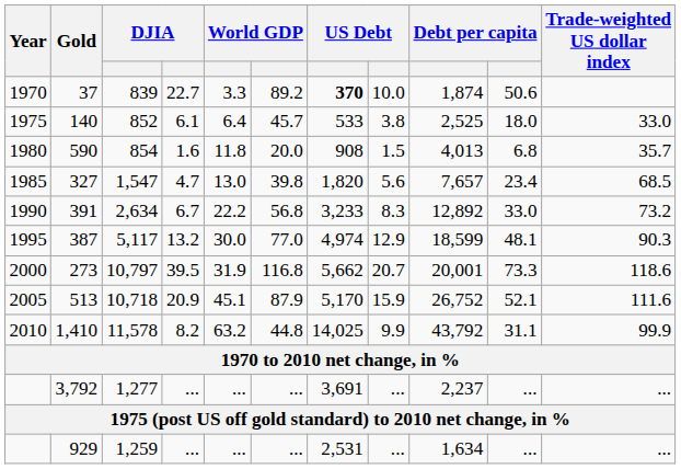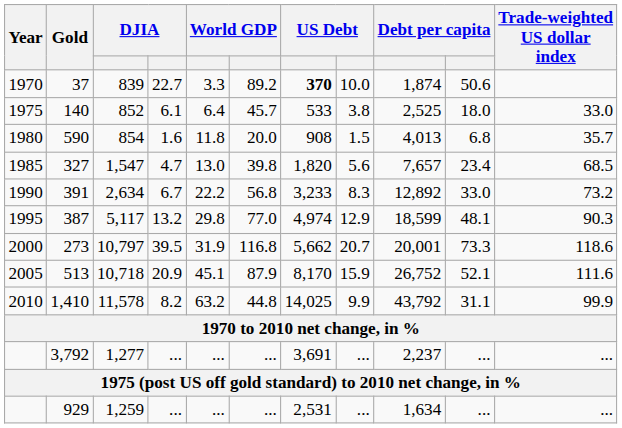387 | column 5: 30.0 -> 29.8
513 | column 7: 5,170 -> 8,170
